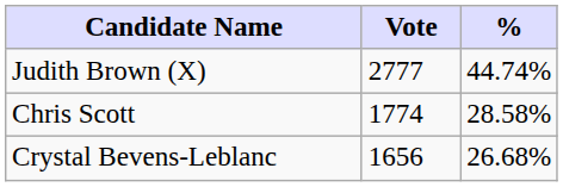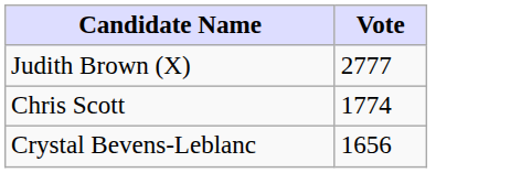- column: % | 44.74% | 28.58% | 26.68%
